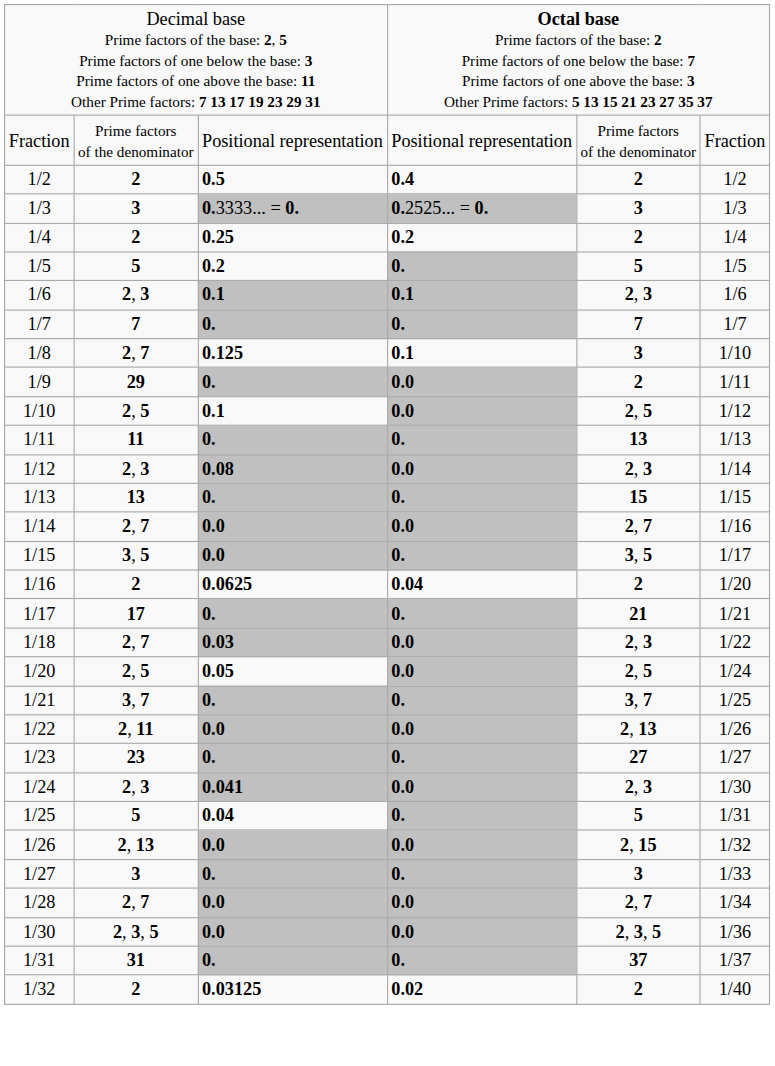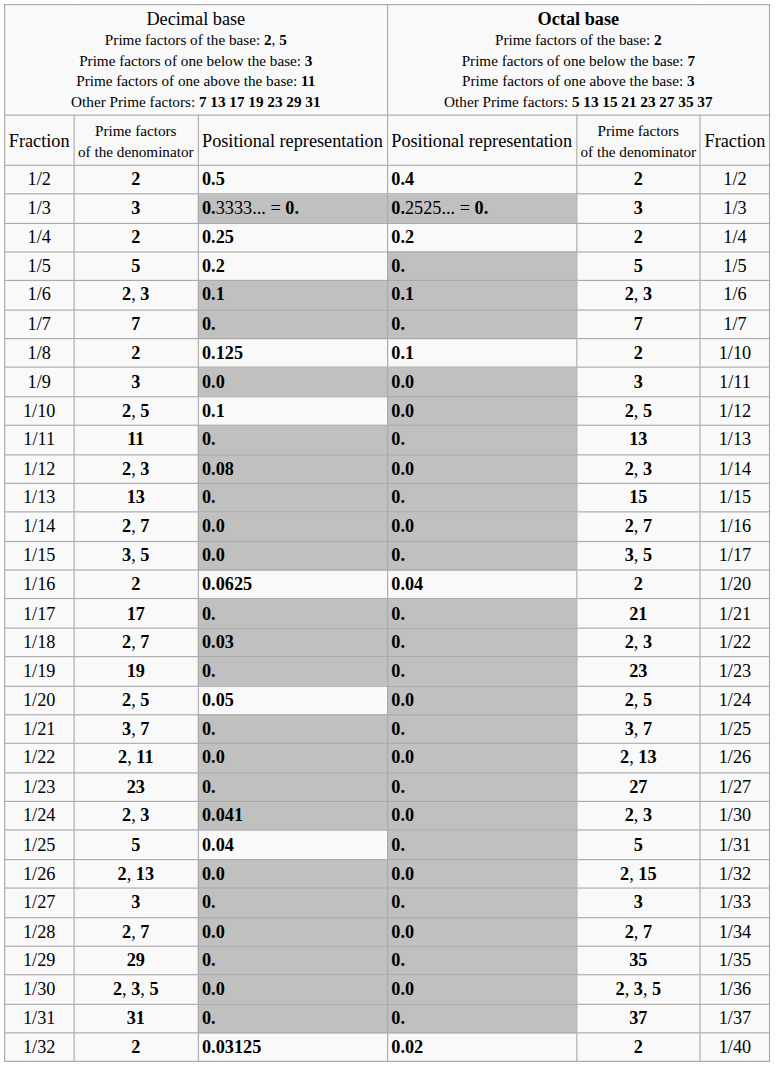1/8 | column 2: 2, 7 -> 2
1/8 | column 5: 3 -> 2
1/9 | column 2: 29 -> 3
1/9 | column 3: 0. -> 0.0
1/9 | column 5: 2 -> 3
1/18 | column 4: 0.0 -> 0.
+ row: 1/19 | 19 | 0. | 0. | 23 | 1/23
+ row: 1/29 | 29 | 0. | 0. | 35 | 1/35
